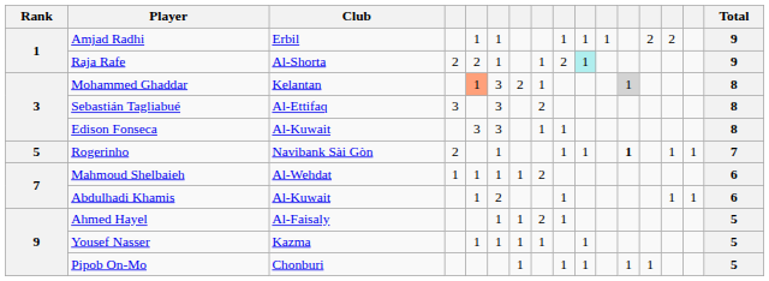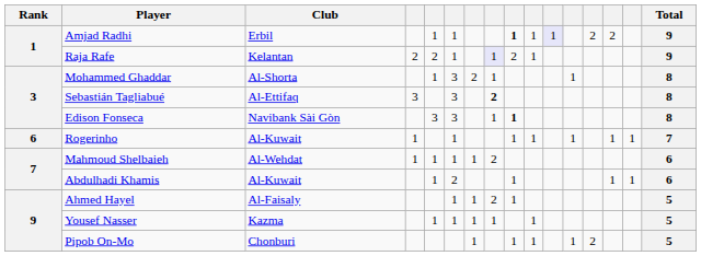Amjad Radhi | column 9: normal -> bold
Amjad Radhi | column 11: no background -> lavender background
Raja Rafe | Club: Al-Shorta -> Kelantan
Raja Rafe | column 8: no background -> lavender background
Raja Rafe | column 10: paleturquoise background -> no background
Mohammed Ghaddar | Club: Kelantan -> Al-Shorta
Mohammed Ghaddar | column 5: lightsalmon background -> no background
Mohammed Ghaddar | column 12: lightgrey background -> no background
Sebastián Tagliabué | column 8: normal -> bold
Edison Fonseca | Club: Al-Kuwait -> Navibank Sài Gòn
Edison Fonseca | column 9: normal -> bold
Rogerinho | Rank: 5 -> 6
Rogerinho | Club: Navibank Sài Gòn -> Al-Kuwait
Rogerinho | column 4: 2 -> 1
Rogerinho | column 12: bold -> normal
Pipob On-Mo | column 13: 1 -> 2
